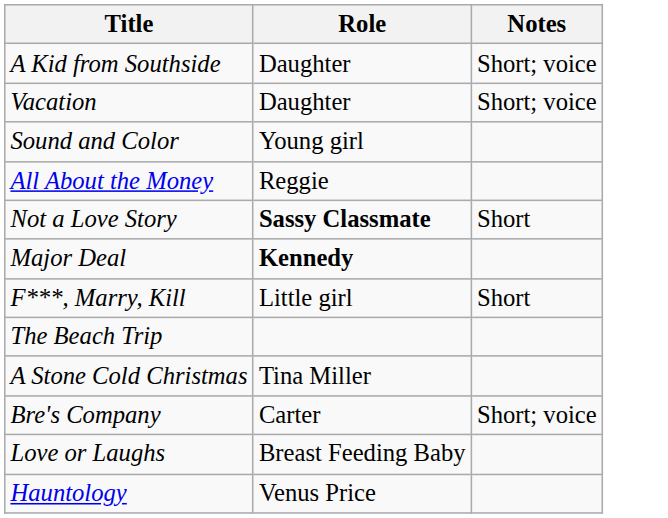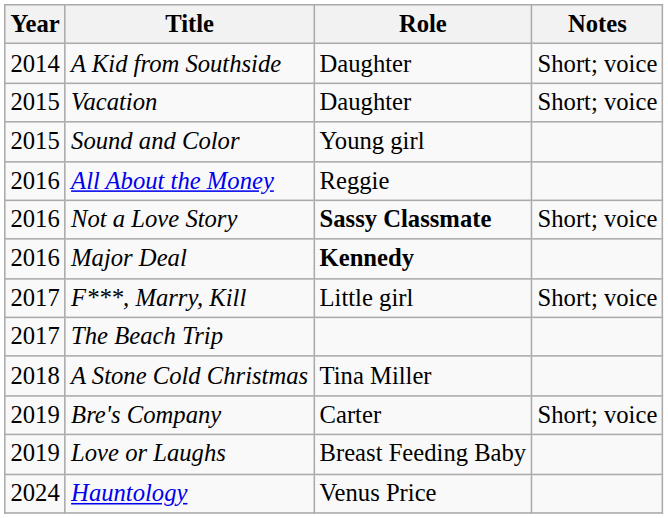+ column: Year | 2014 | 2015 | 2015 | 2016 | 2016 | 2016 | 2017 | 2017 | 2018 | 2019 | 2019 | 2024
Not a Love Story | Notes: Short -> Short; voice
F***, Marry, Kill | Notes: Short -> Short; voice
